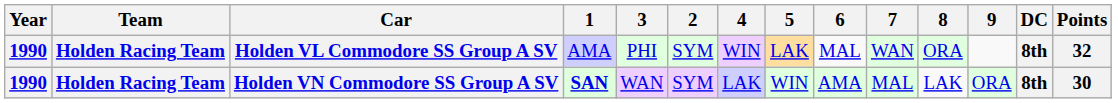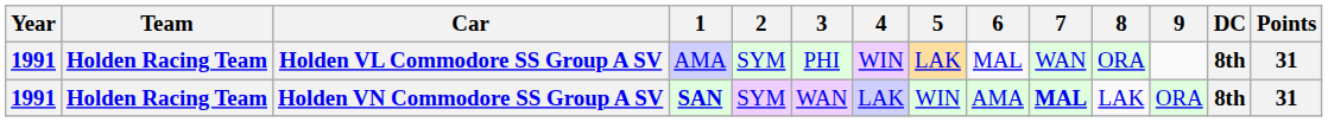columns swapped: 2 <-> 3
Holden VL Commodore SS Group A SV | Year: 1990 -> 1991
Holden VL Commodore SS Group A SV | Points: 32 -> 31
Holden VN Commodore SS Group A SV | Year: 1990 -> 1991
Holden VN Commodore SS Group A SV | 7: normal -> bold
Holden VN Commodore SS Group A SV | Points: 30 -> 31
